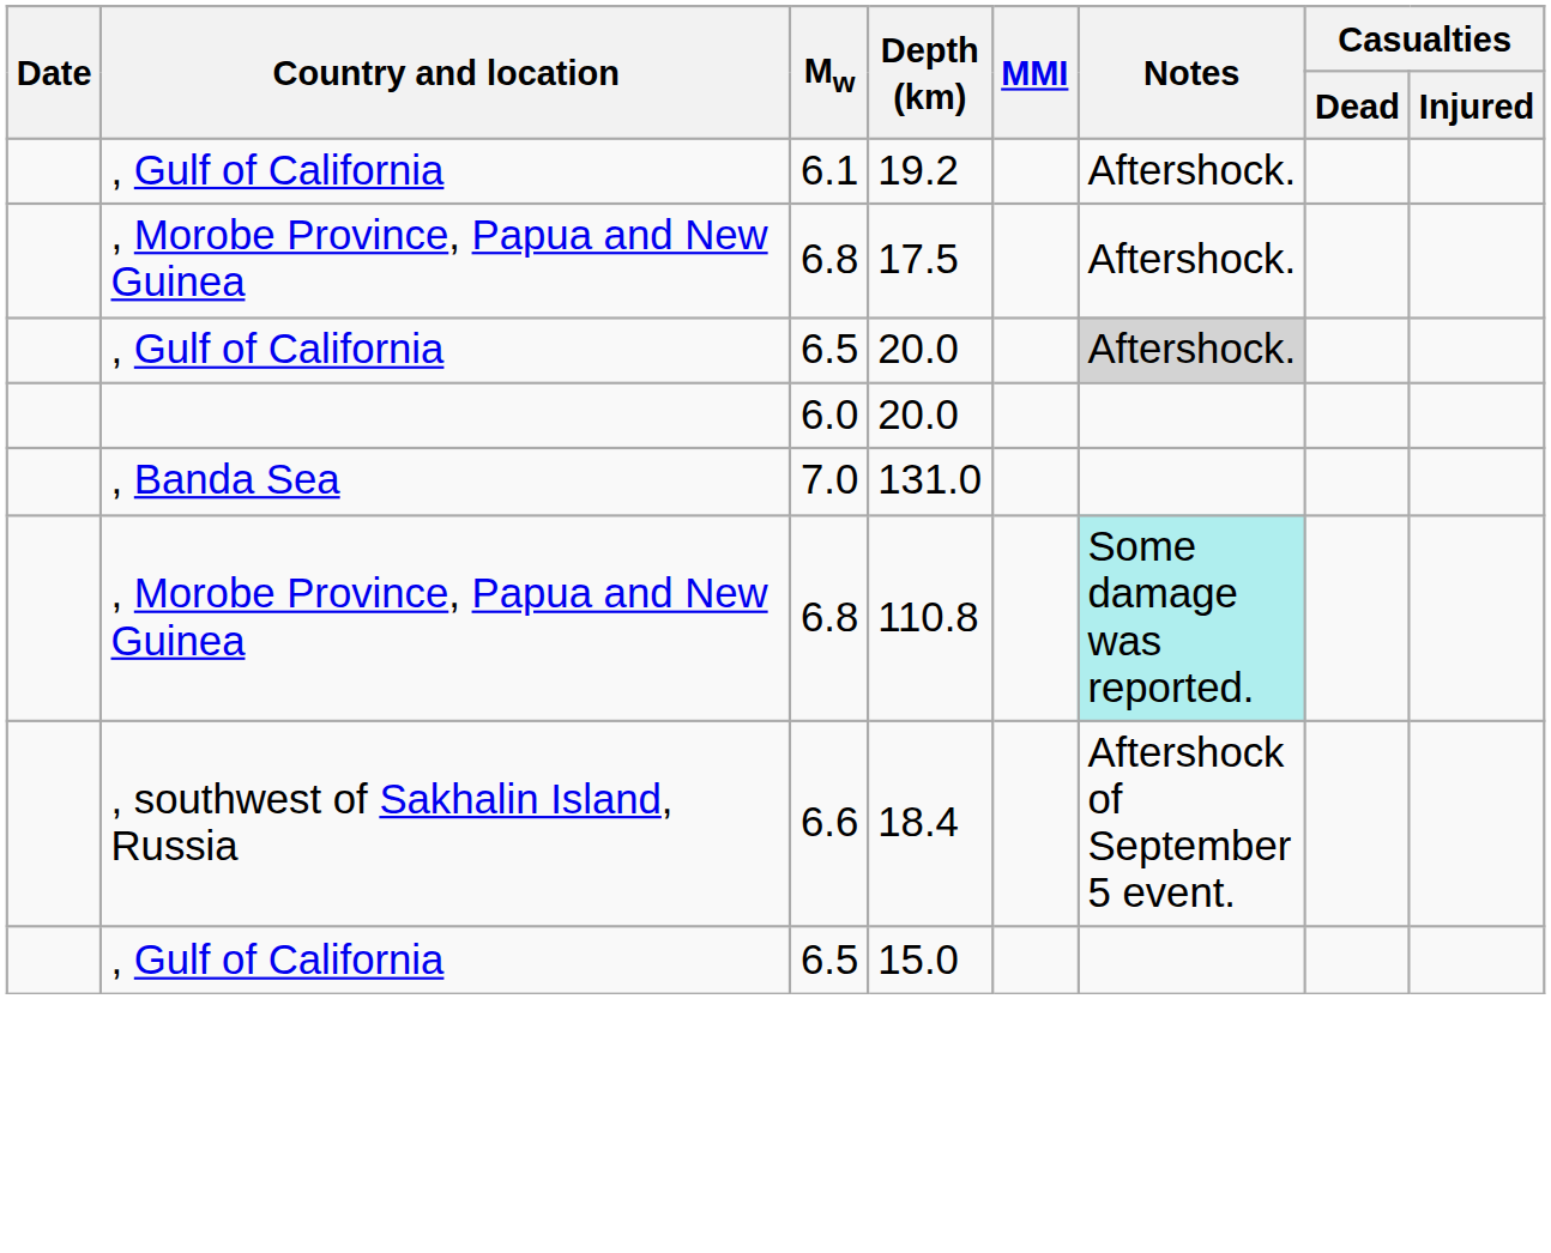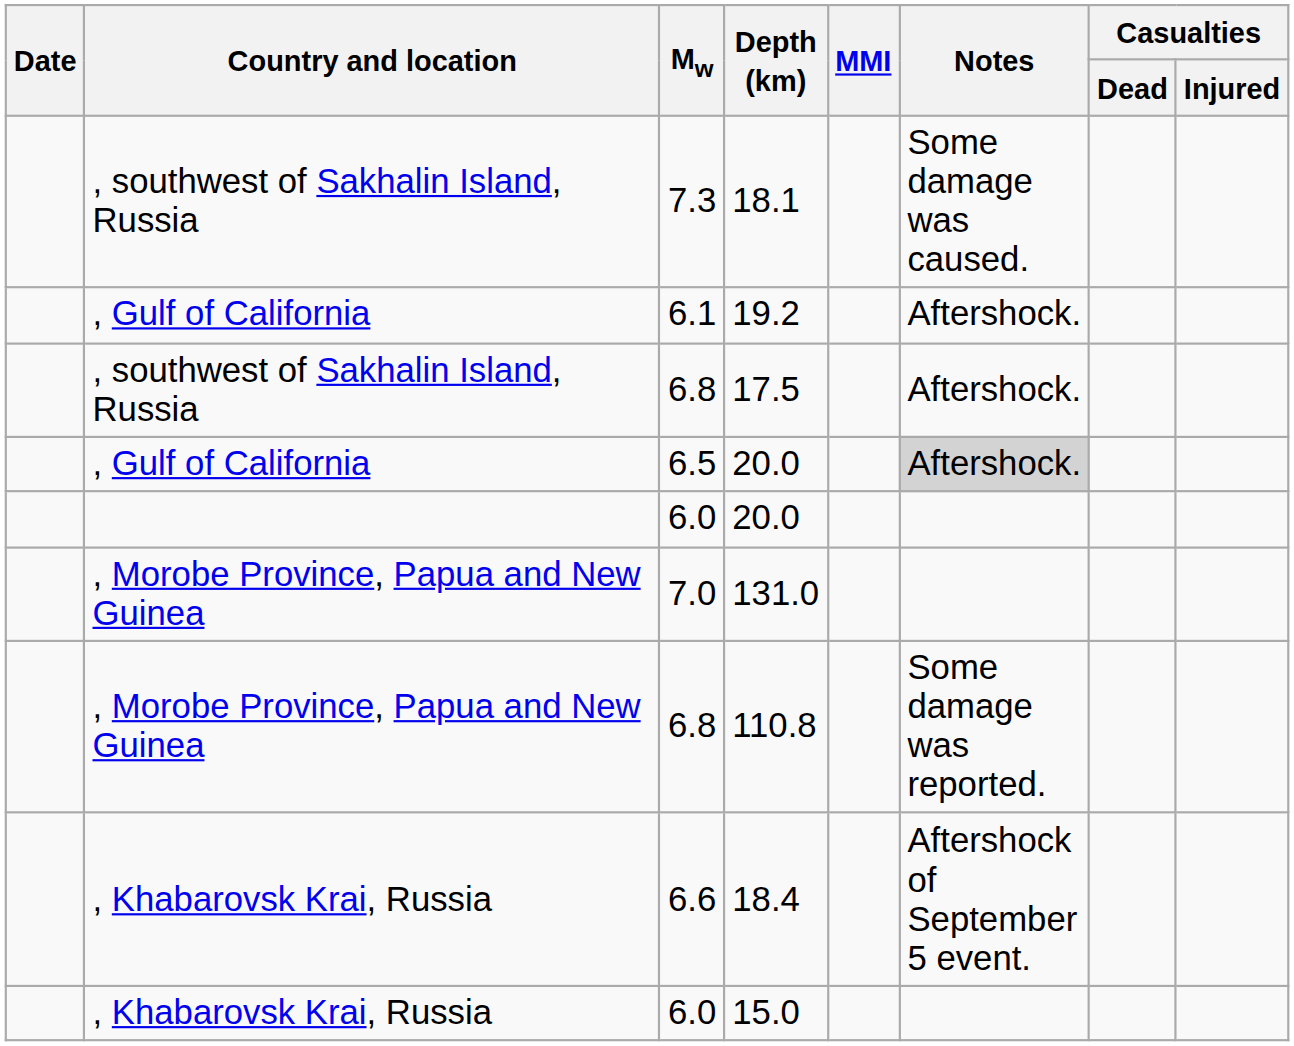+ row: , southwest of Sakhalin Island, Russia | 7.3 | 18.1 | Some damage was caused.
17.5 | Country and location: , Morobe Province, Papua and New Guinea -> , southwest of Sakhalin Island, Russia
131.0 | Country and location: , Banda Sea -> , Morobe Province, Papua and New Guinea
110.8 | Notes: paleturquoise background -> no background
18.4 | Country and location: , southwest of Sakhalin Island, Russia -> , Khabarovsk Krai, Russia
- row: , Gulf of California | 6.5 | 15.0
+ row: , Khabarovsk Krai, Russia | 6.0 | 15.0
